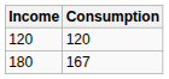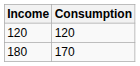180 | Consumption: 167 -> 170
